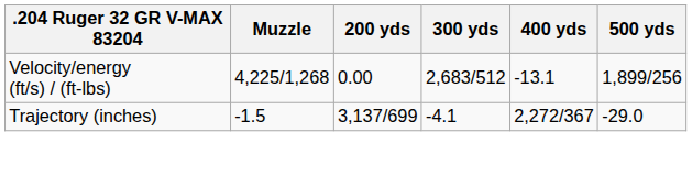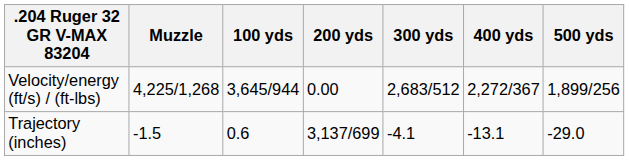+ column: 100 yds | 3,645/944 | 0.6
Velocity/energy (ft/s) / (ft-lbs) | 400 yds: -13.1 -> 2,272/367
Trajectory (inches) | 400 yds: 2,272/367 -> -13.1
